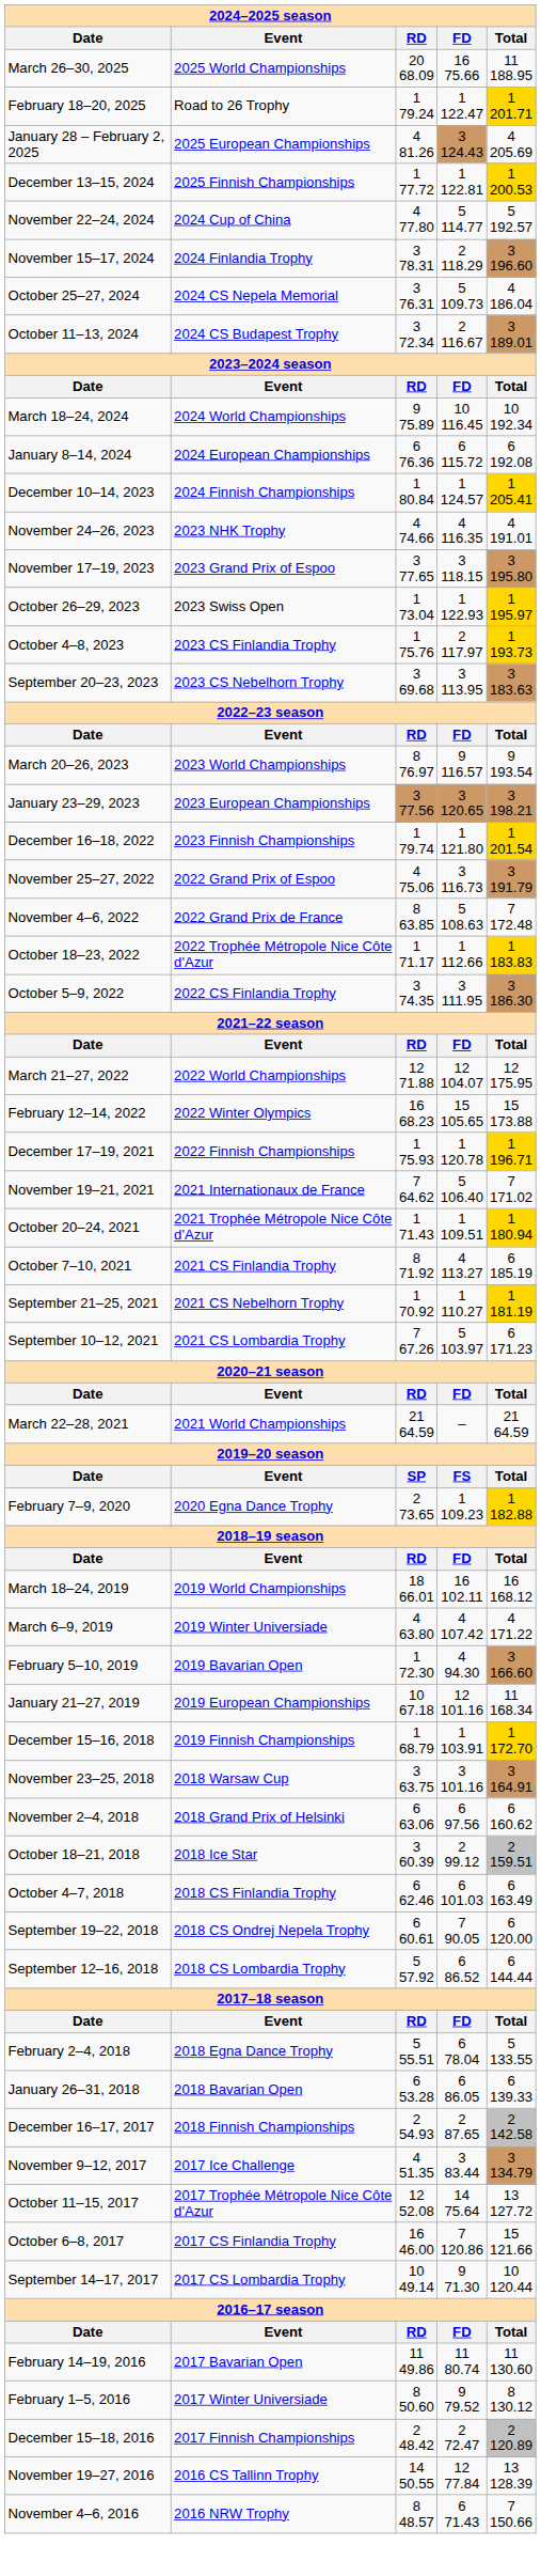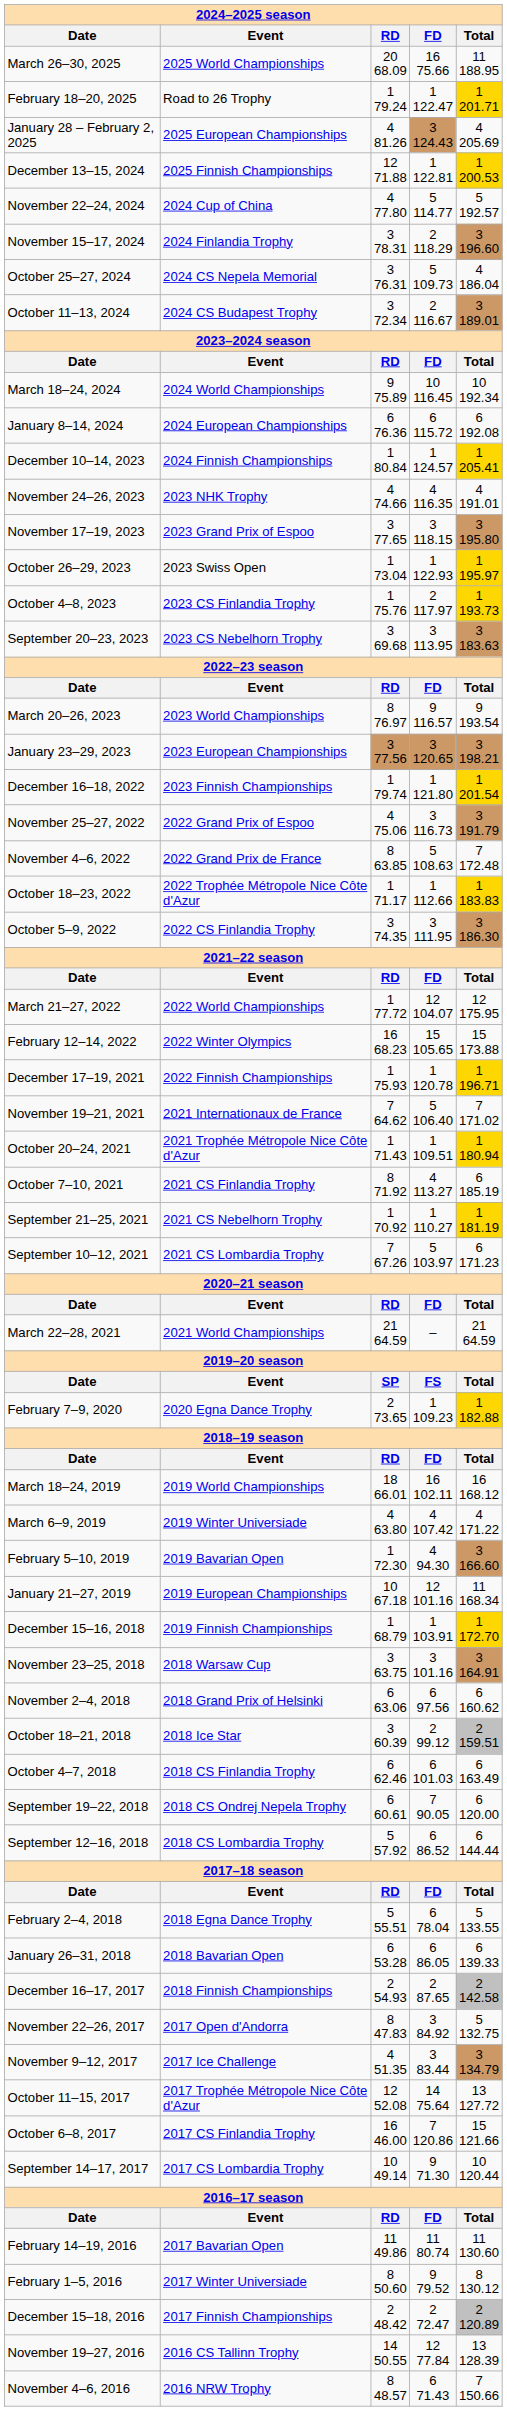December 13–15, 2024 | RD: 1 77.72 -> 12 71.88
March 21–27, 2022 | RD: 12 71.88 -> 1 77.72
+ row: November 22–26, 2017 | 2017 Open d'Andorra | 8 47.83 | 3 84.92 | 5 132.75
